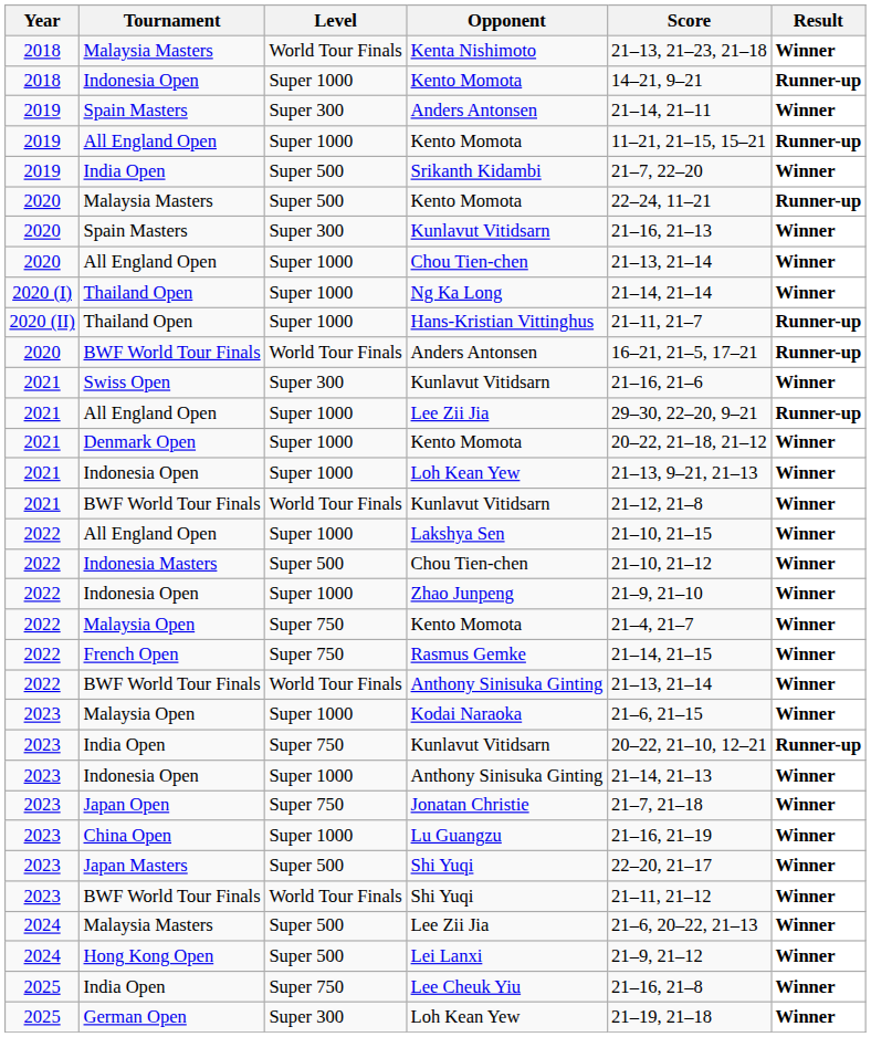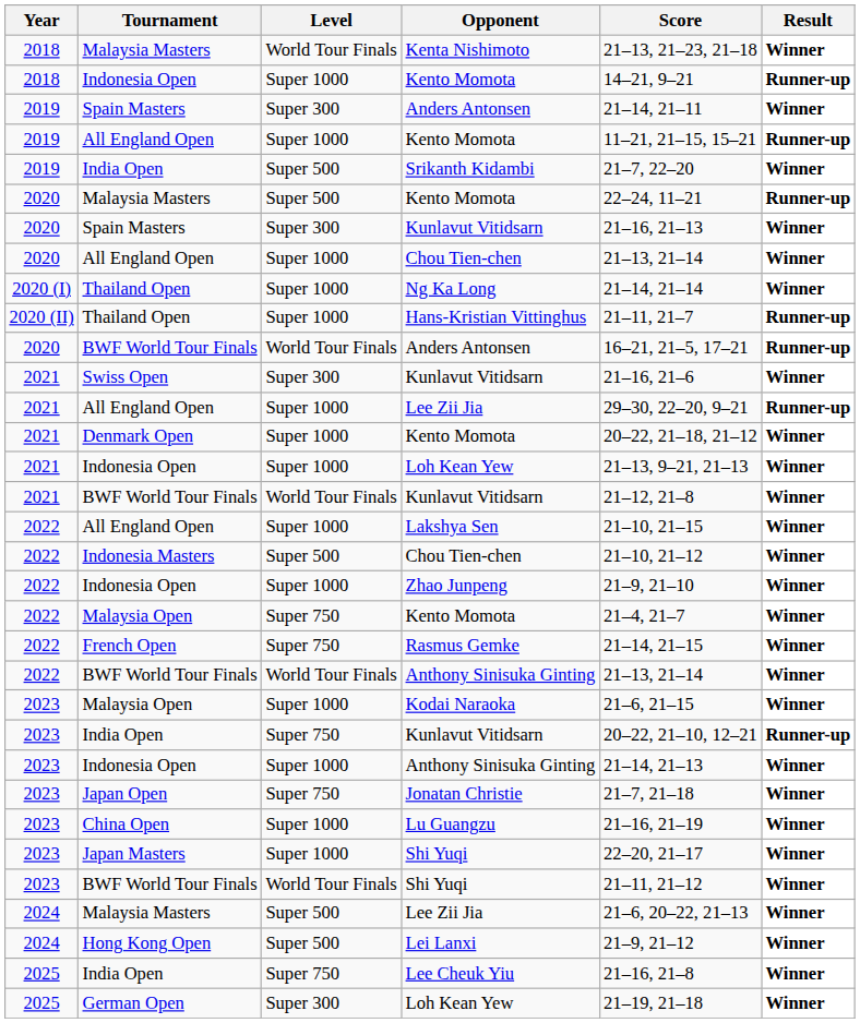Japan Masters / Shi Yuqi | Level: Super 500 -> Super 1000
